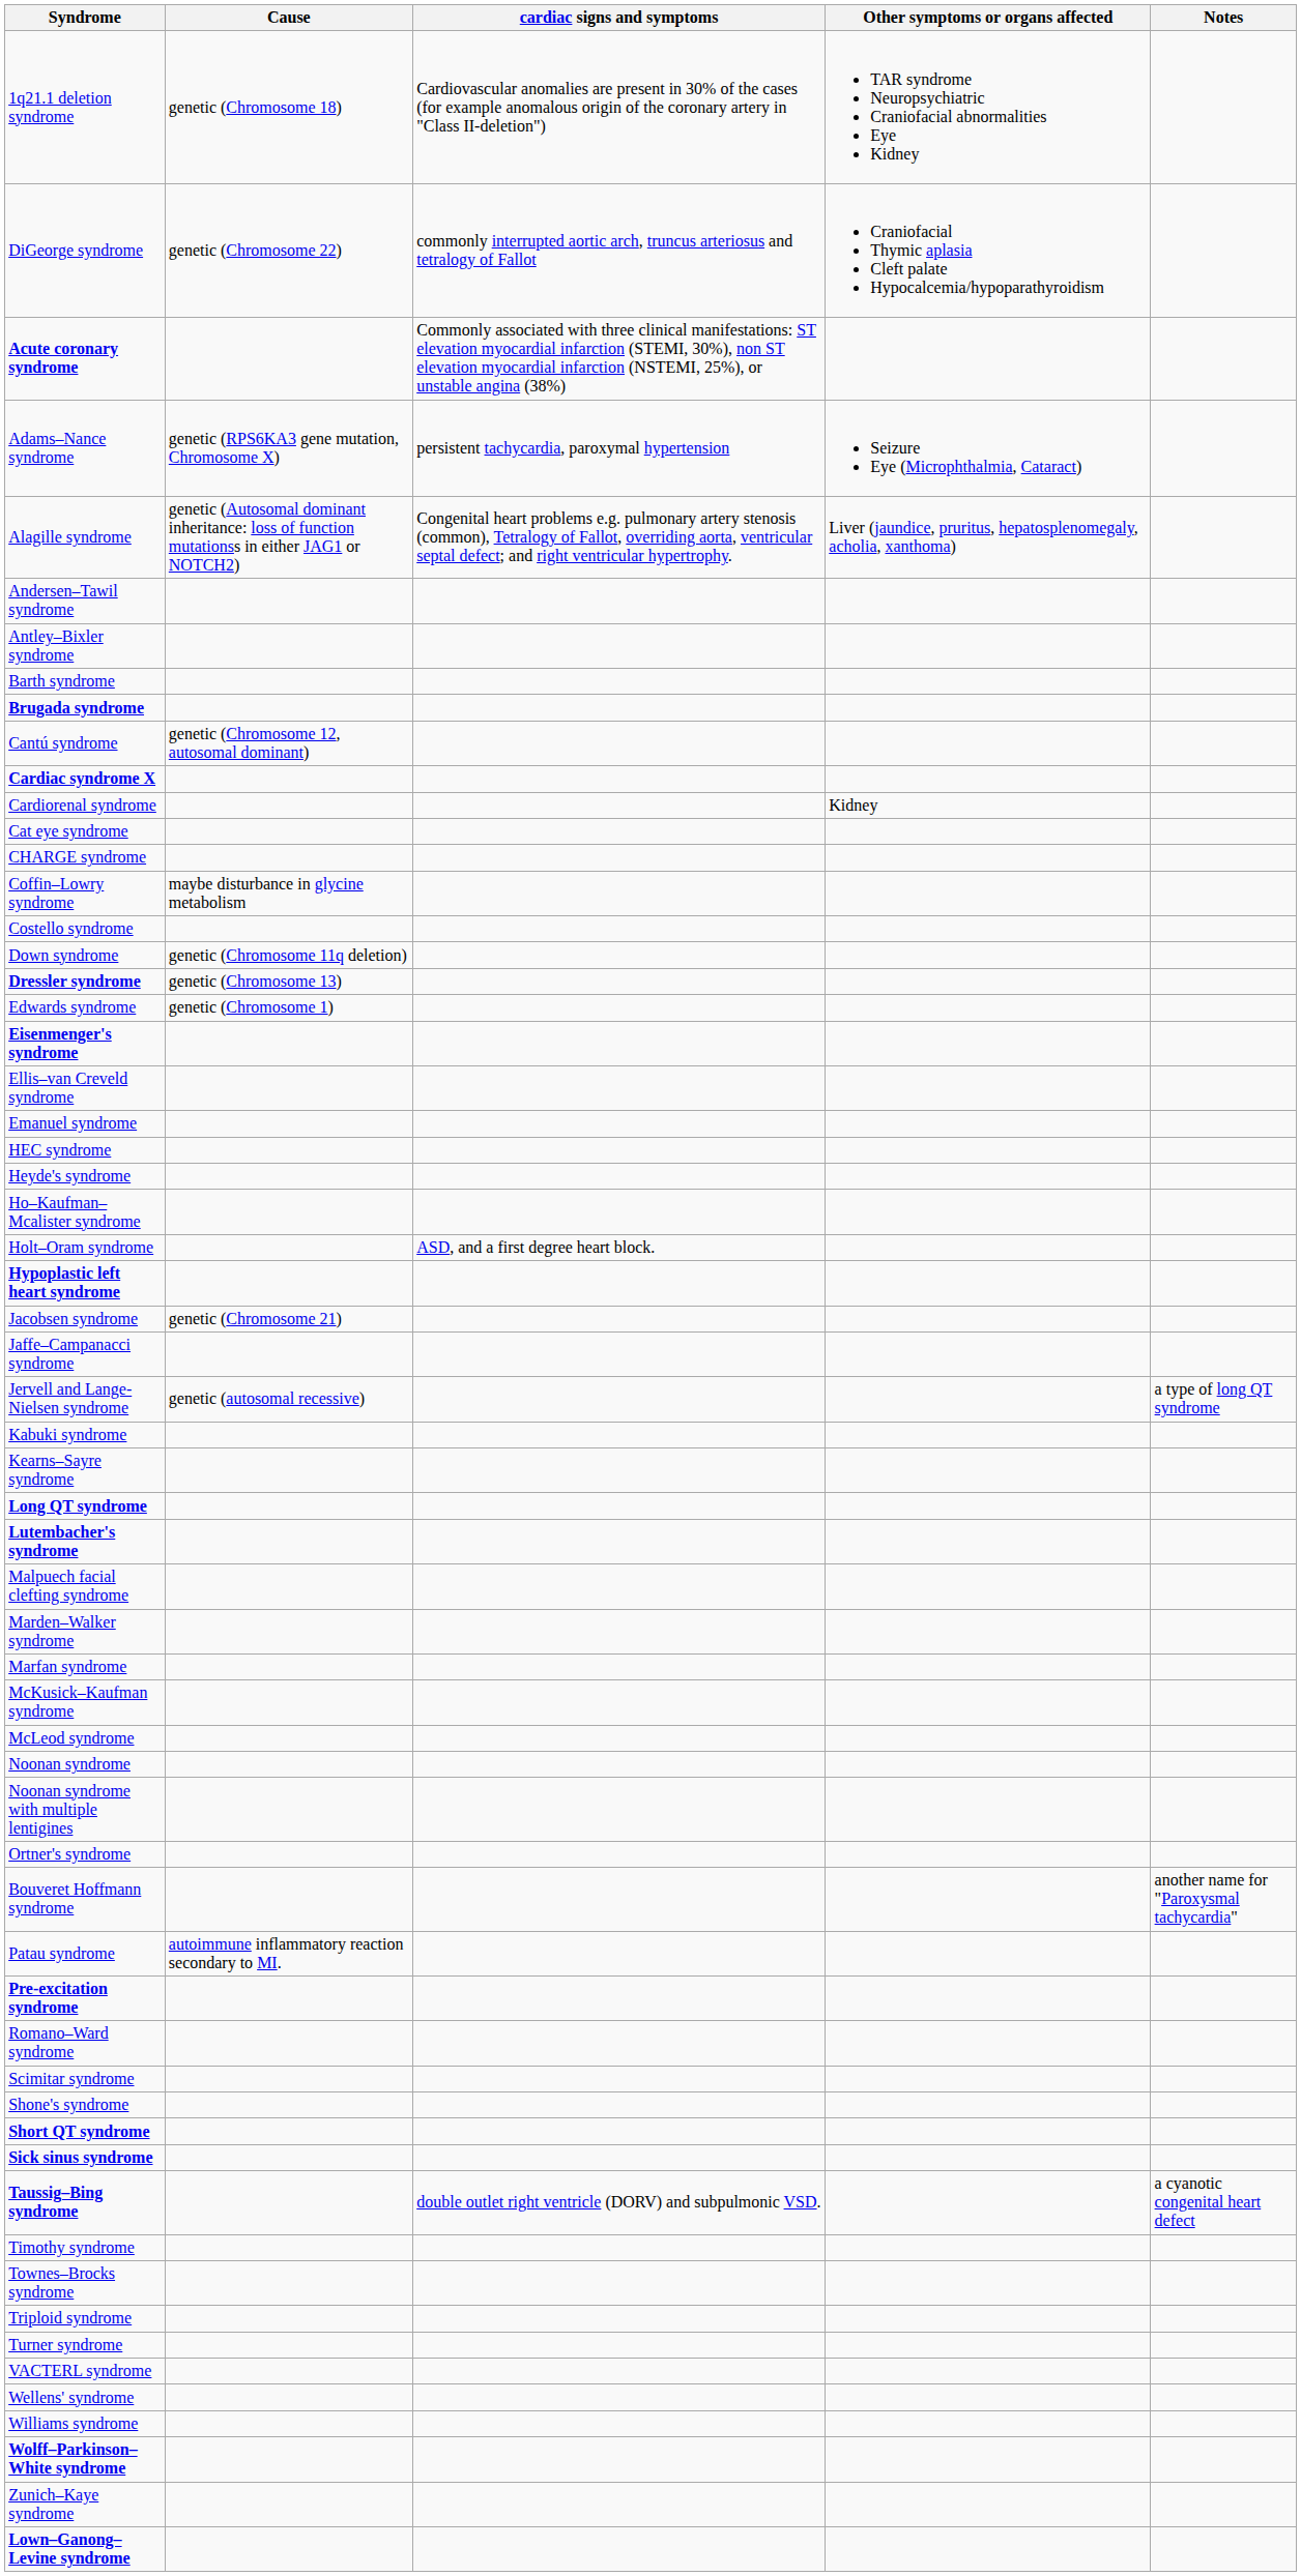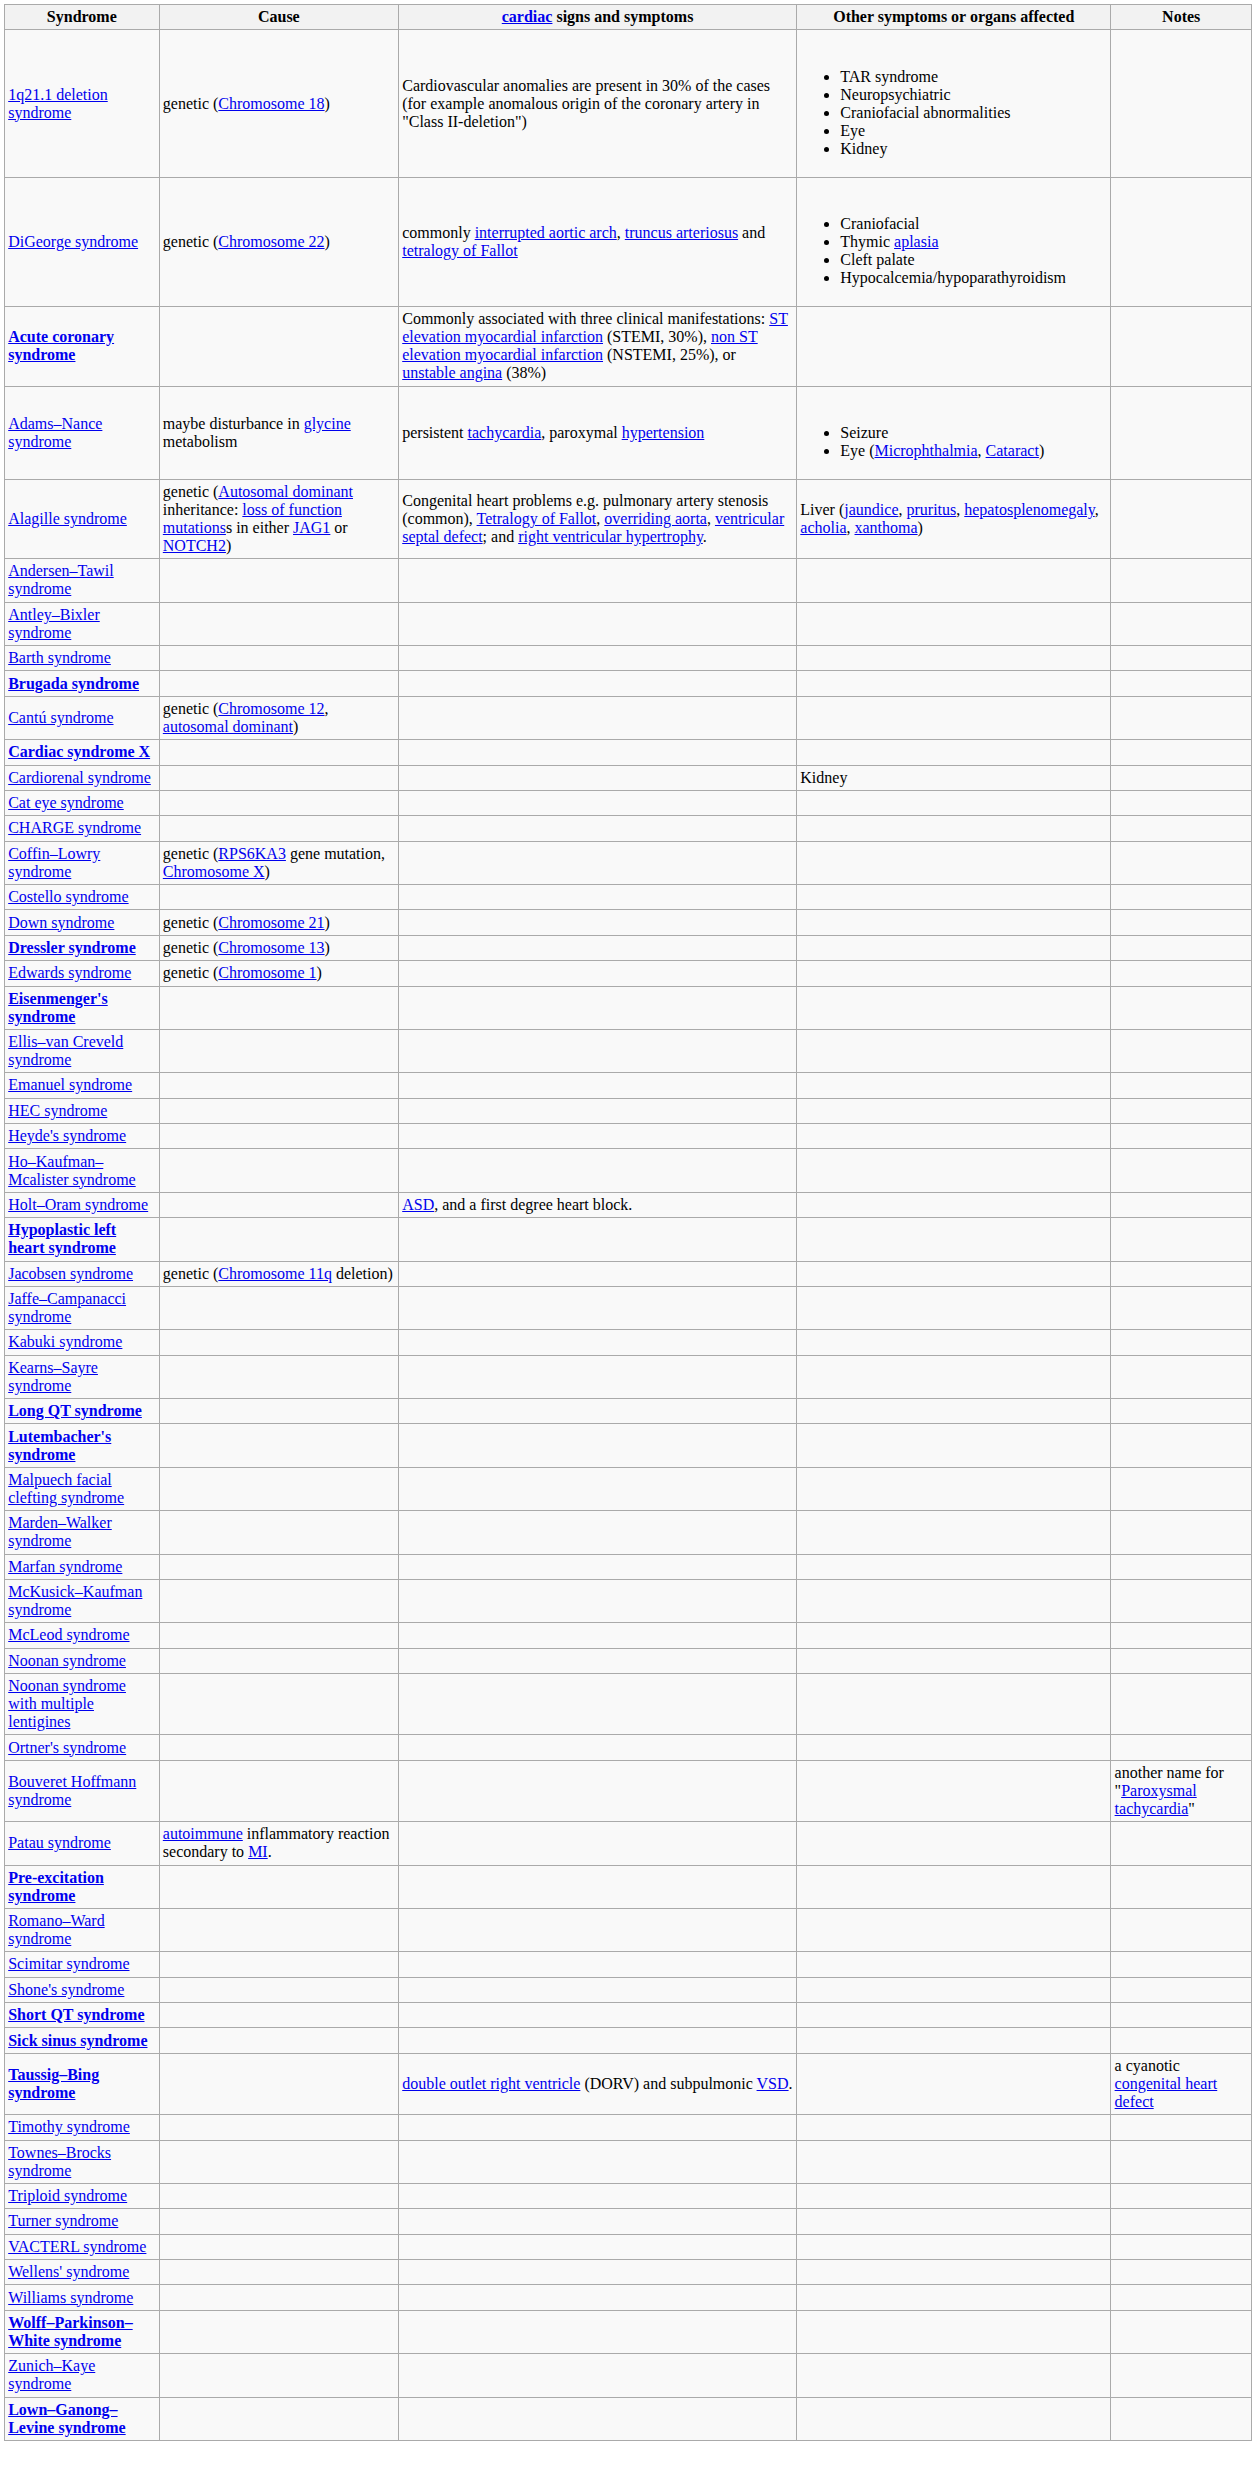Adams–Nance syndrome | Cause: genetic (RPS6KA3 gene mutation, Chromosome X) -> maybe disturbance in glycine metabolism
Coffin–Lowry syndrome | Cause: maybe disturbance in glycine metabolism -> genetic (RPS6KA3 gene mutation, Chromosome X)
Down syndrome | Cause: genetic (Chromosome 11q deletion) -> genetic (Chromosome 21)
Jacobsen syndrome | Cause: genetic (Chromosome 21) -> genetic (Chromosome 11q deletion)
- row: Jervell and Lange-Nielsen syndrome | genetic (autosomal recessive) | a type of long QT syndrome
